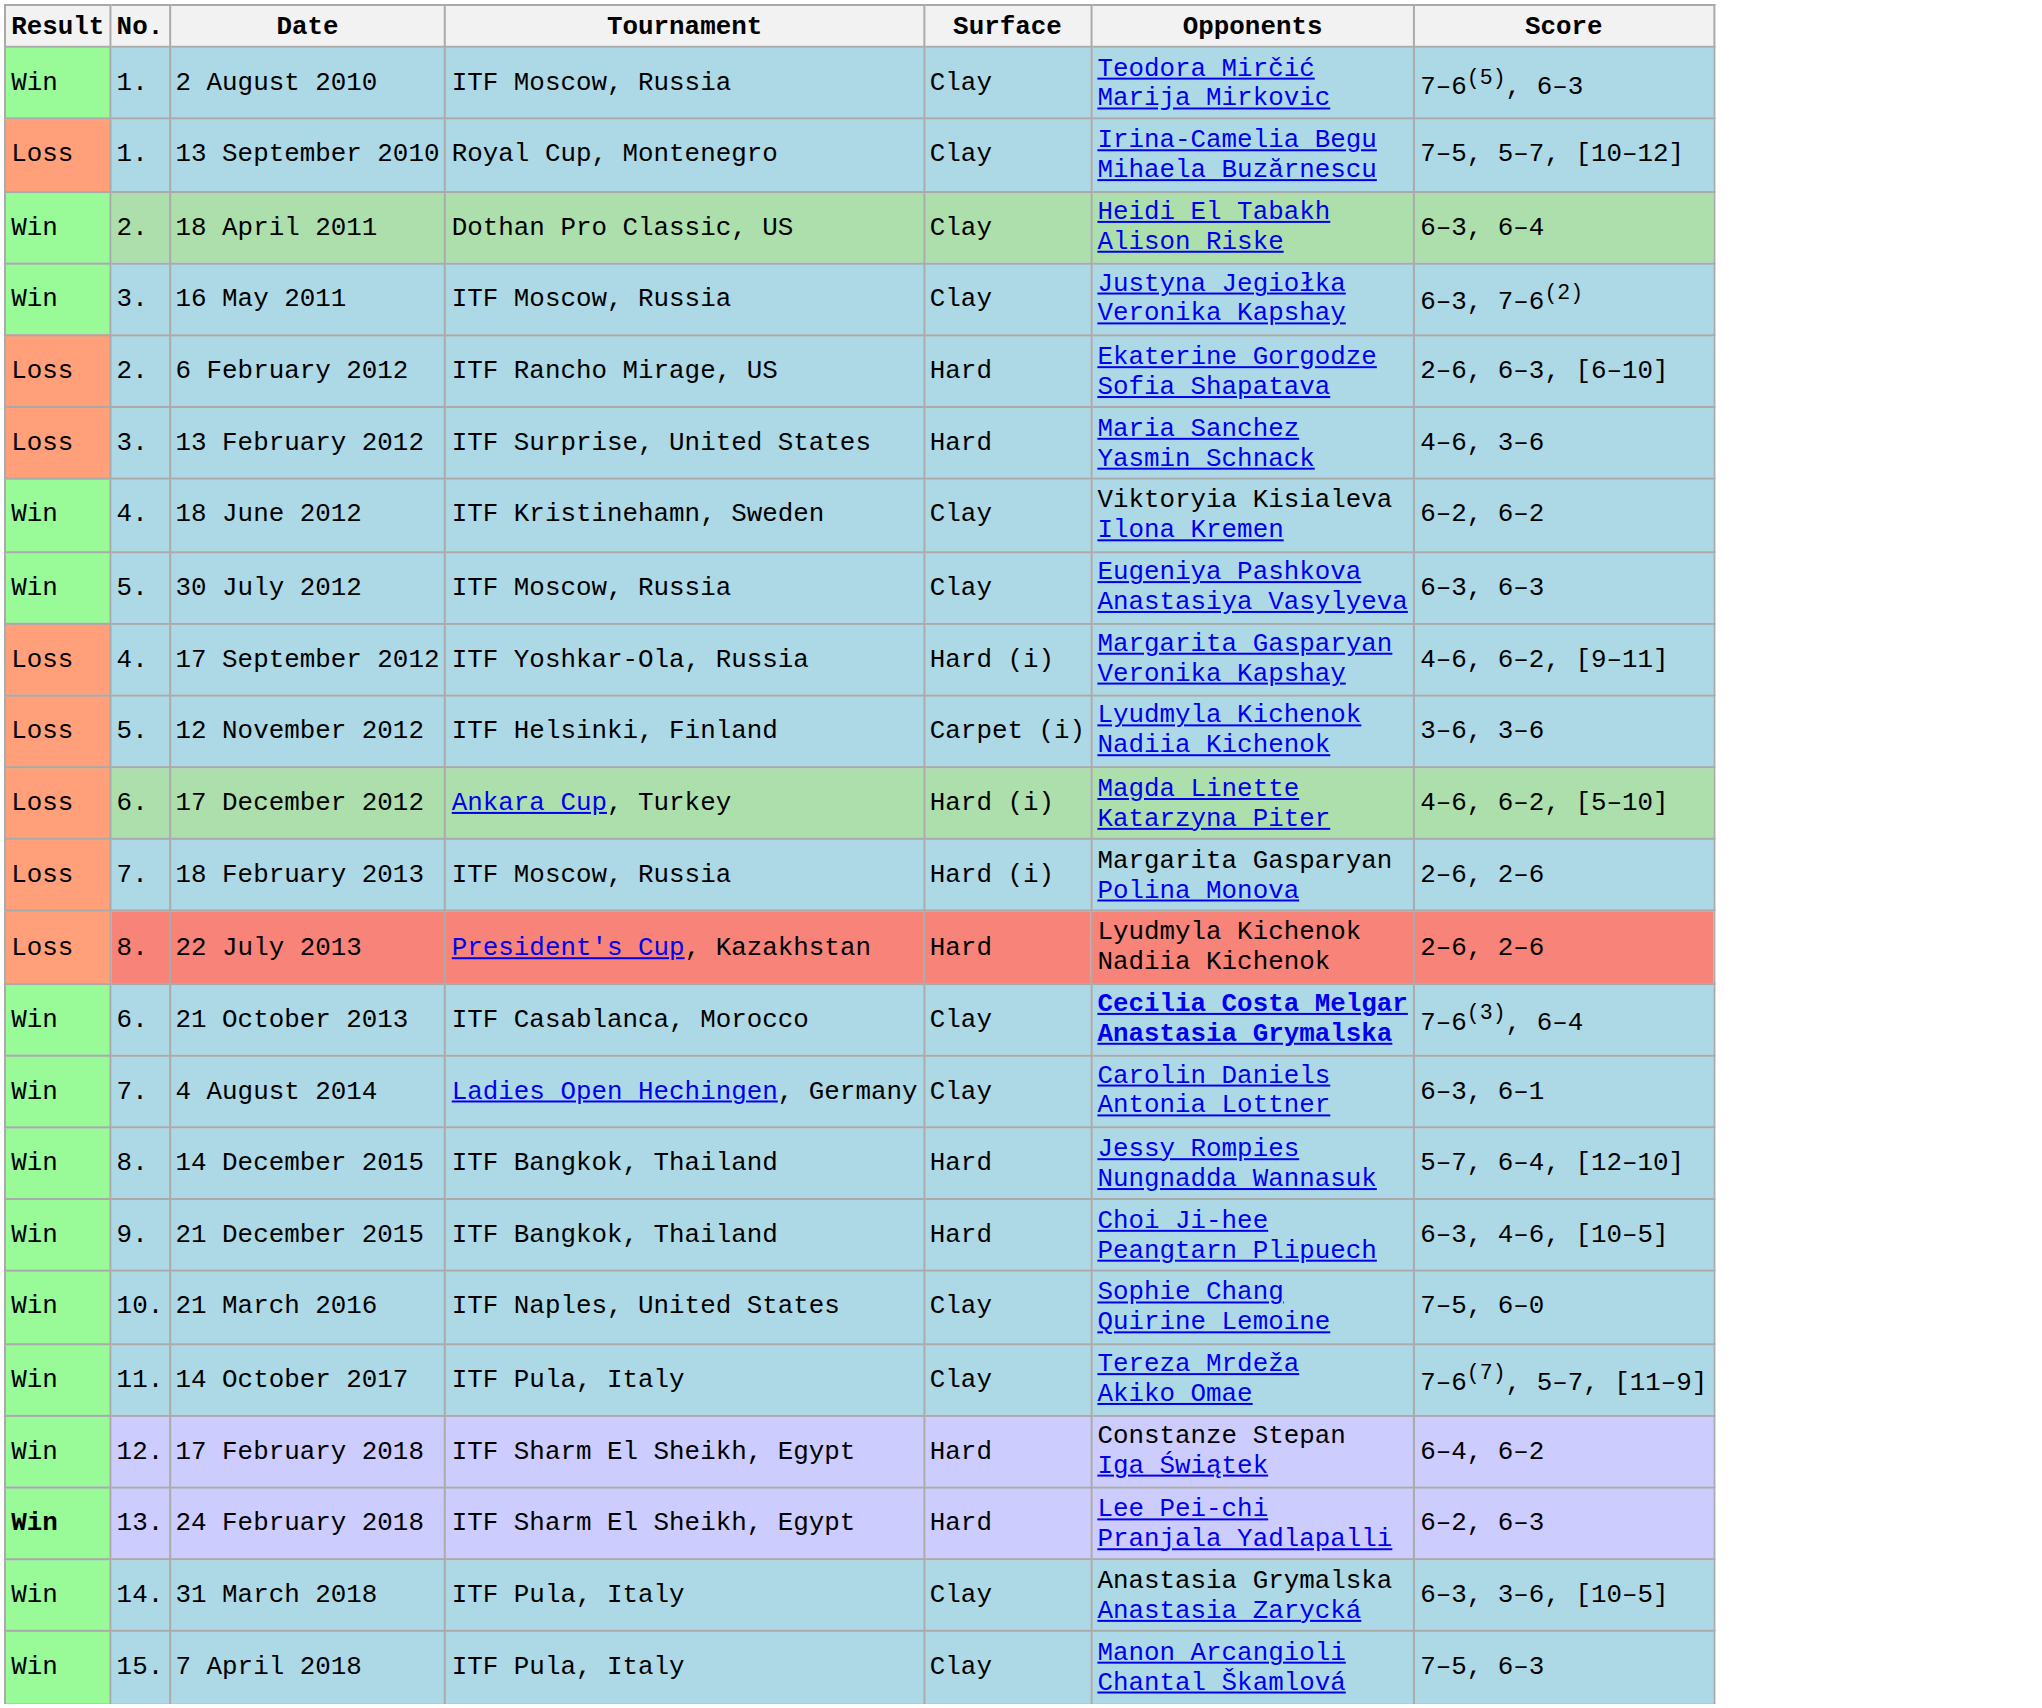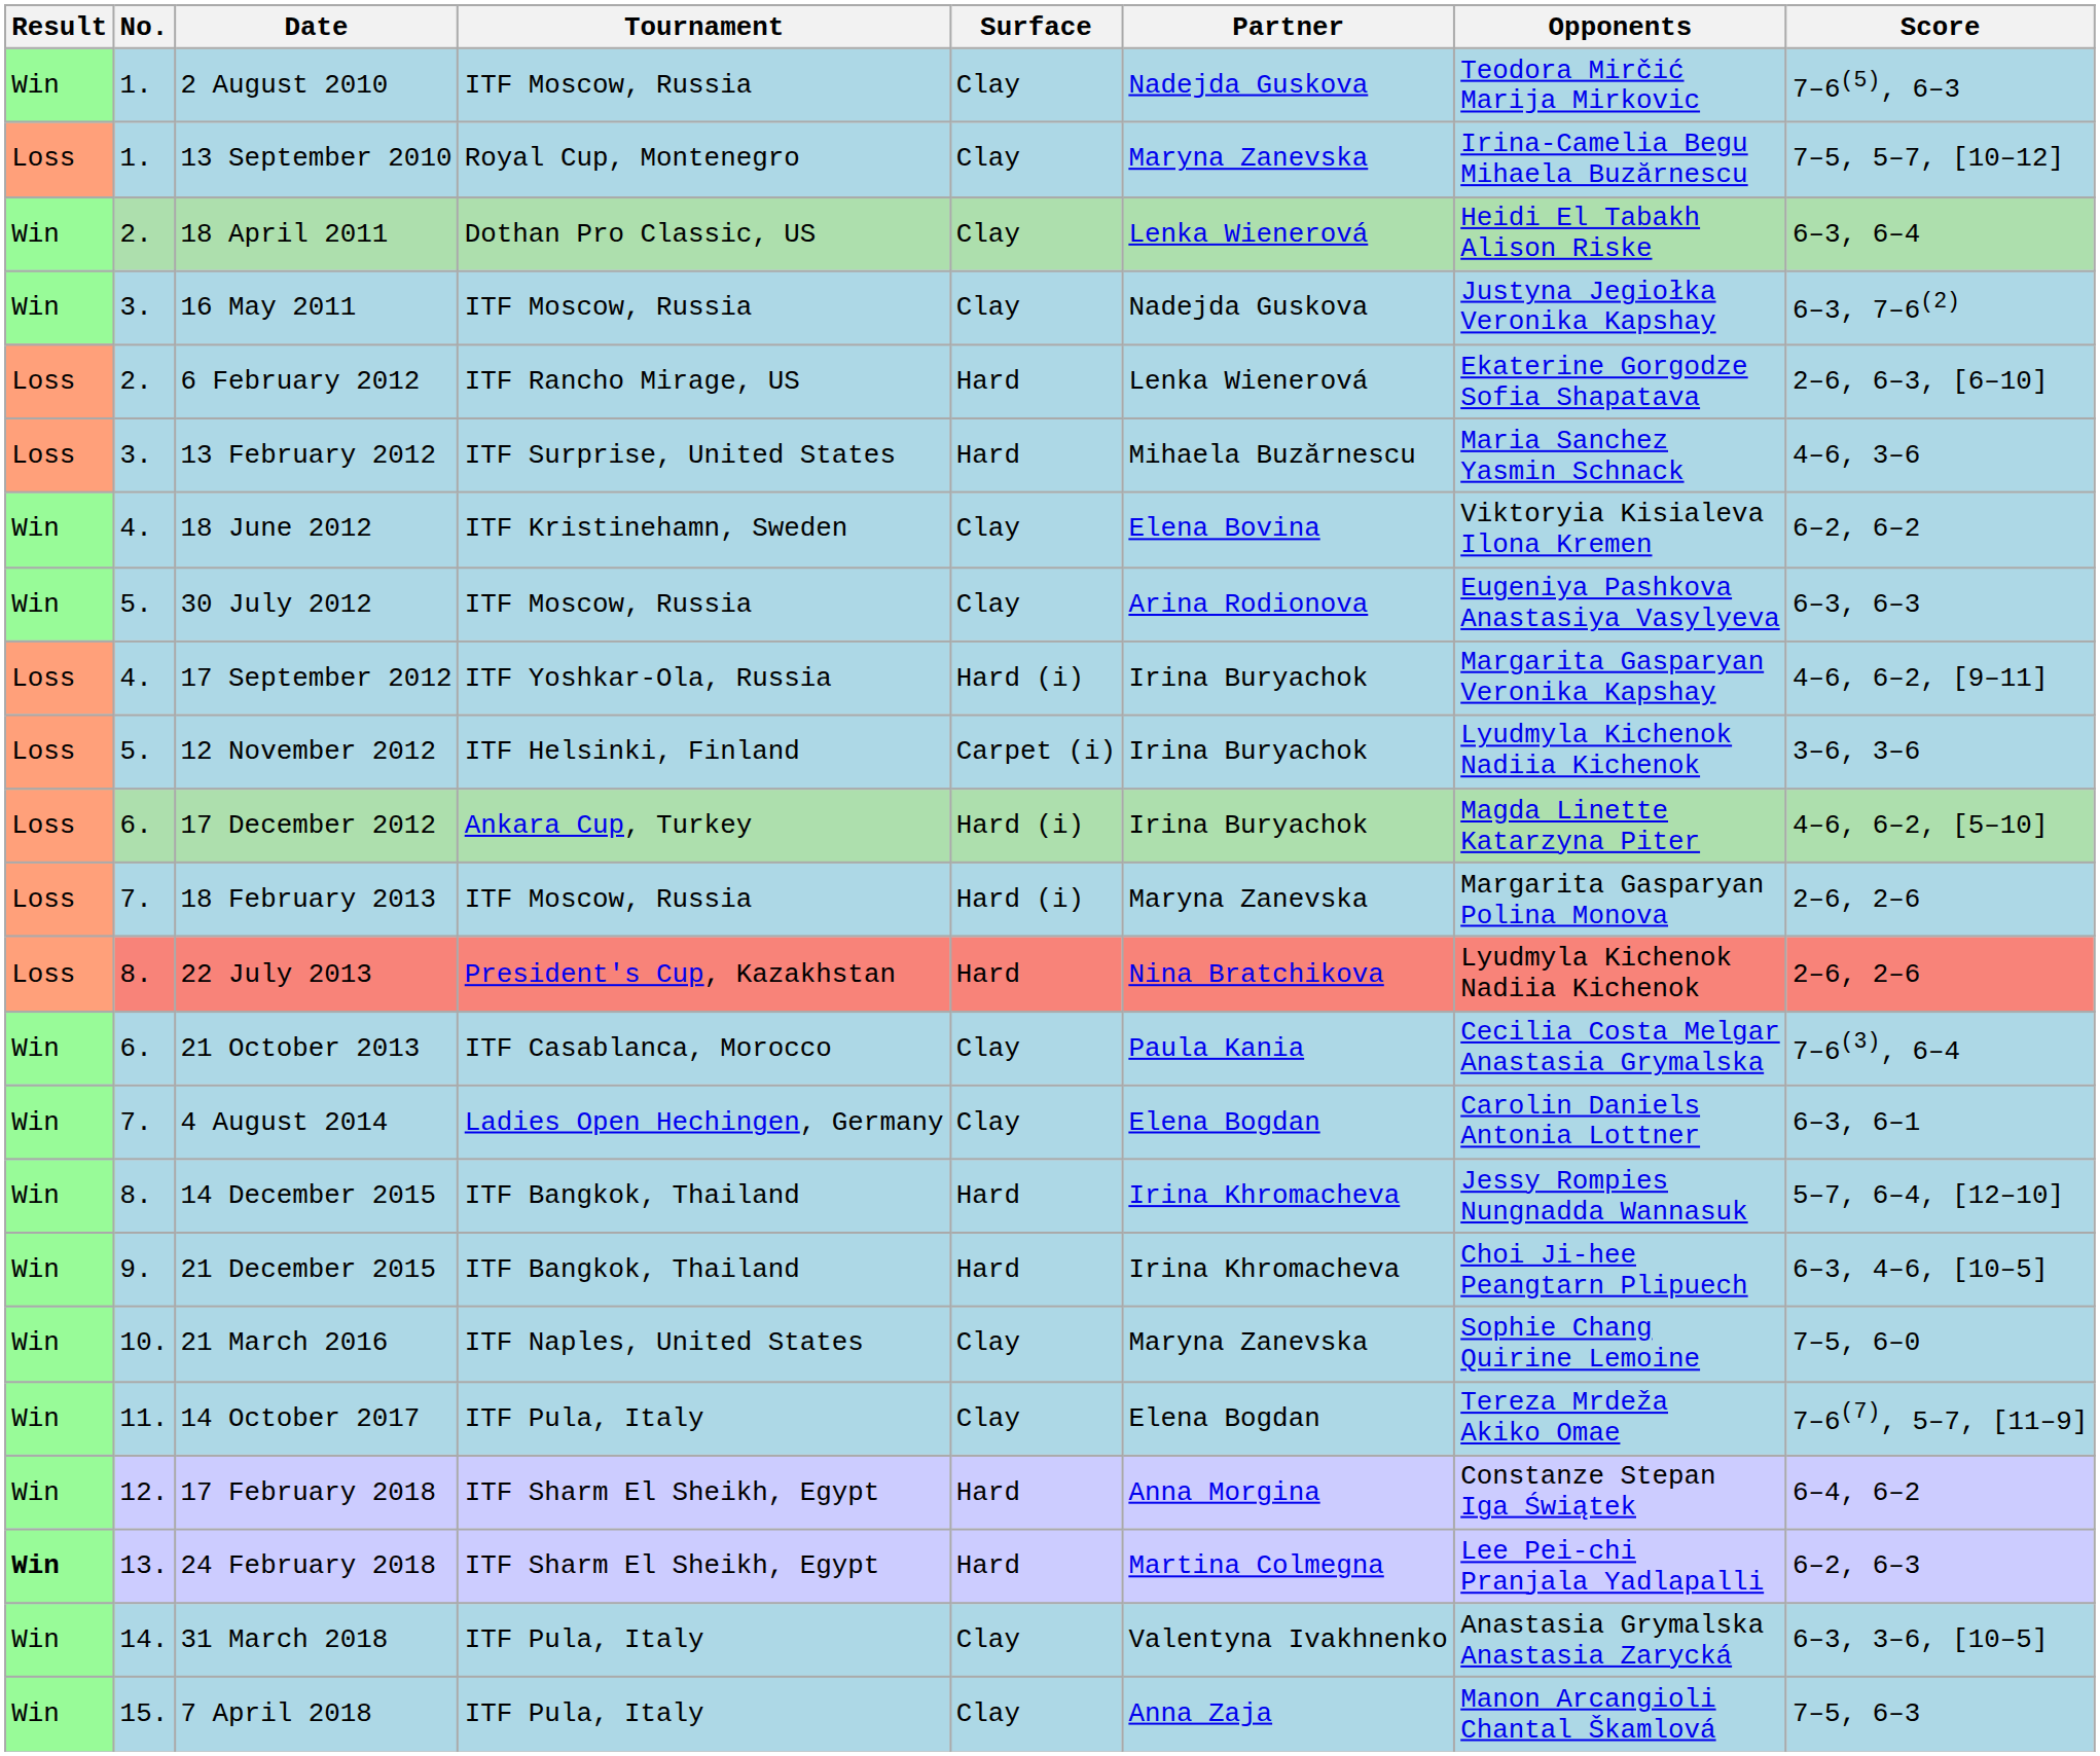+ column: Partner | Nadejda Guskova | Maryna Zanevska | Lenka Wienerová | Nadejda Guskova | Lenka Wienerová | Mihaela Buzărnescu | Elena Bovina | Arina Rodionova | Irina Buryachok | Irina Buryachok | Irina Buryachok | Maryna Zanevska | Nina Bratchikova | Paula Kania | Elena Bogdan | Irina Khromacheva | Irina Khromacheva | Maryna Zanevska | Elena Bogdan | Anna Morgina | Martina Colmegna | Valentyna Ivakhnenko | Anna Zaja
21 October 2013 | Opponents: bold -> normal
